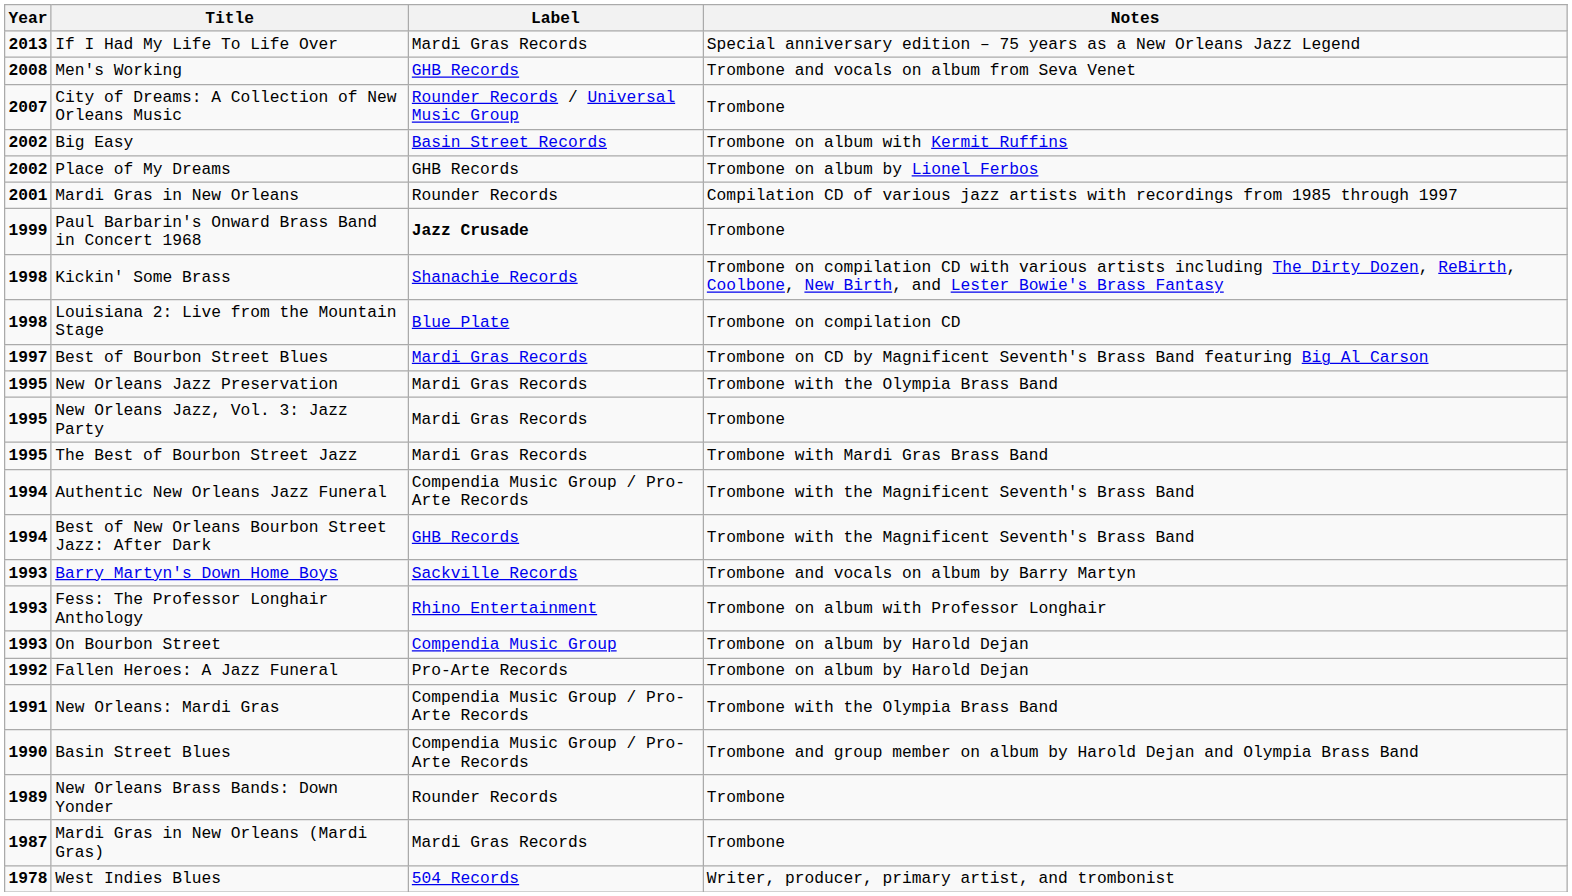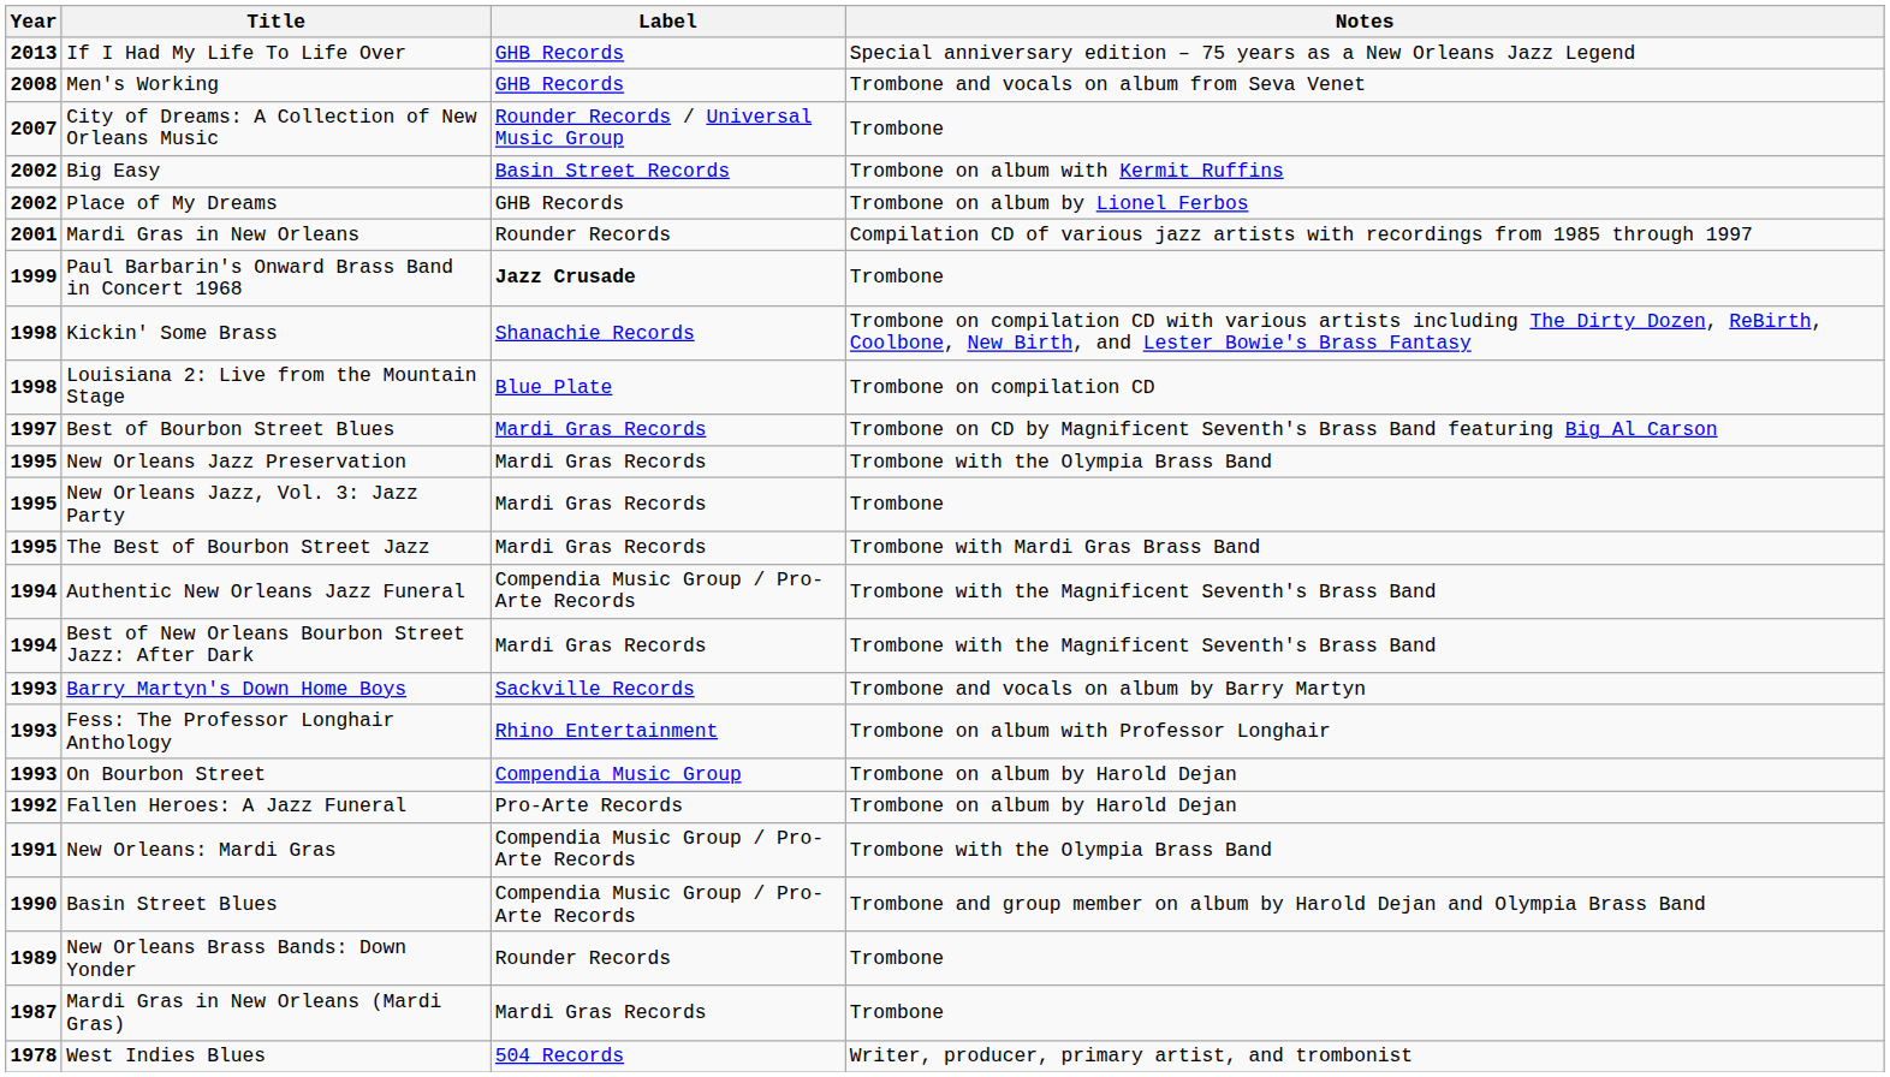If I Had My Life To Life Over | Label: Mardi Gras Records -> GHB Records
Best of New Orleans Bourbon Street Jazz: After Dark | Label: GHB Records -> Mardi Gras Records
